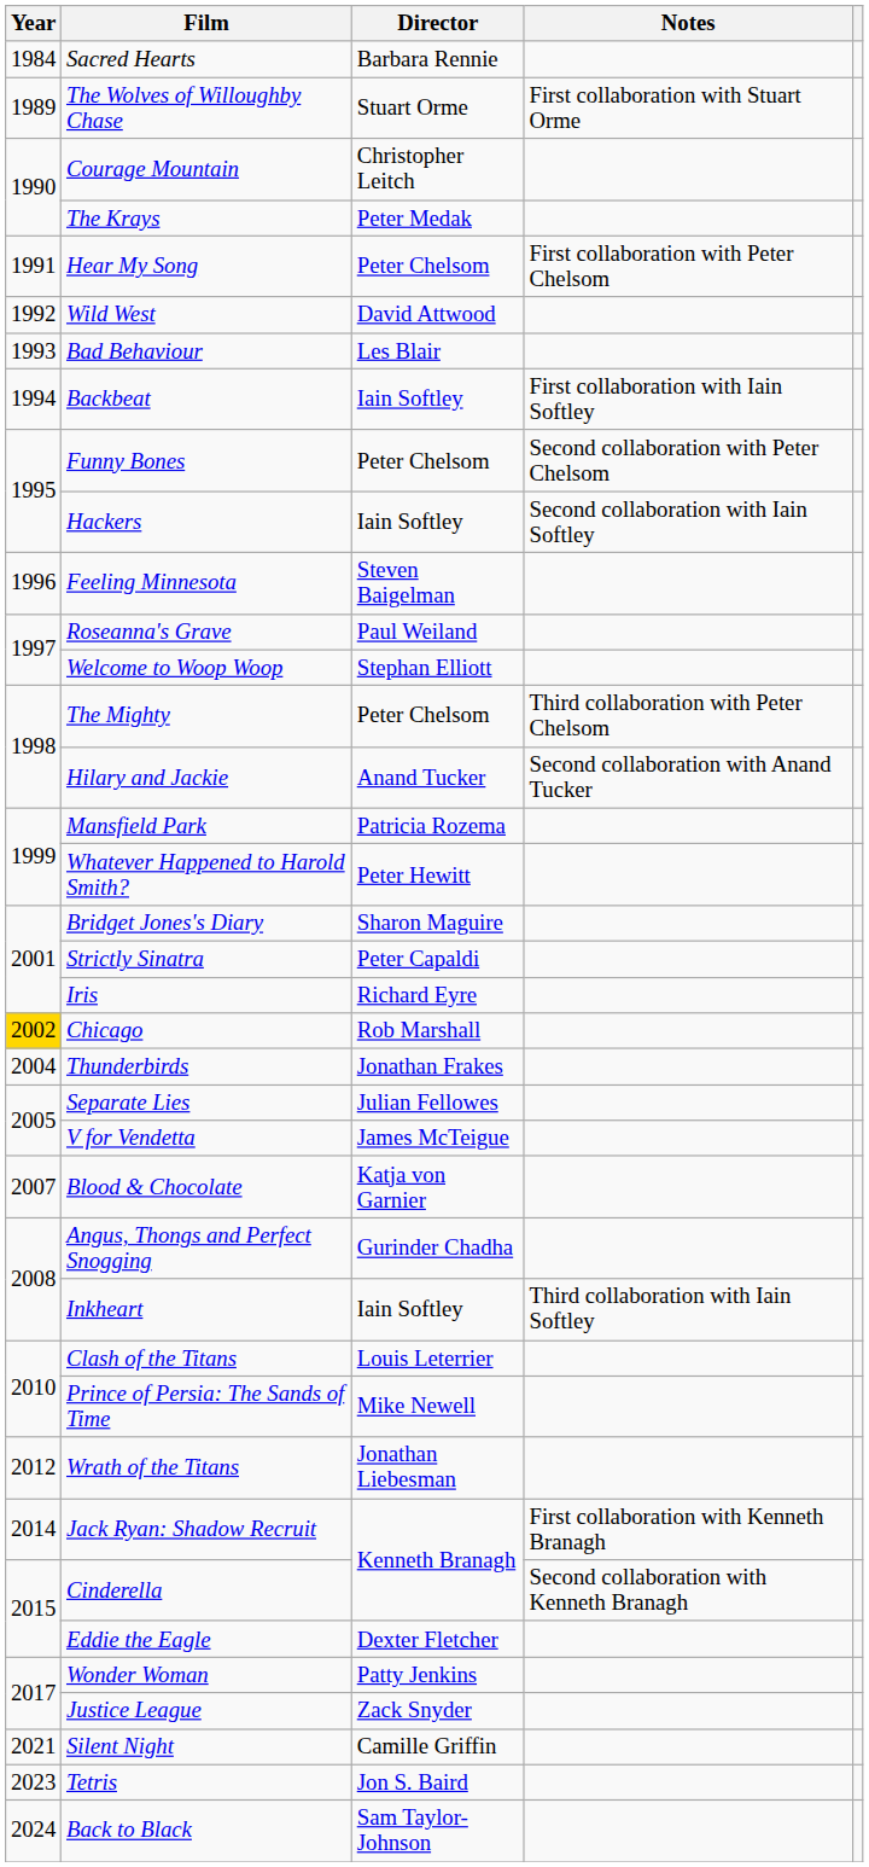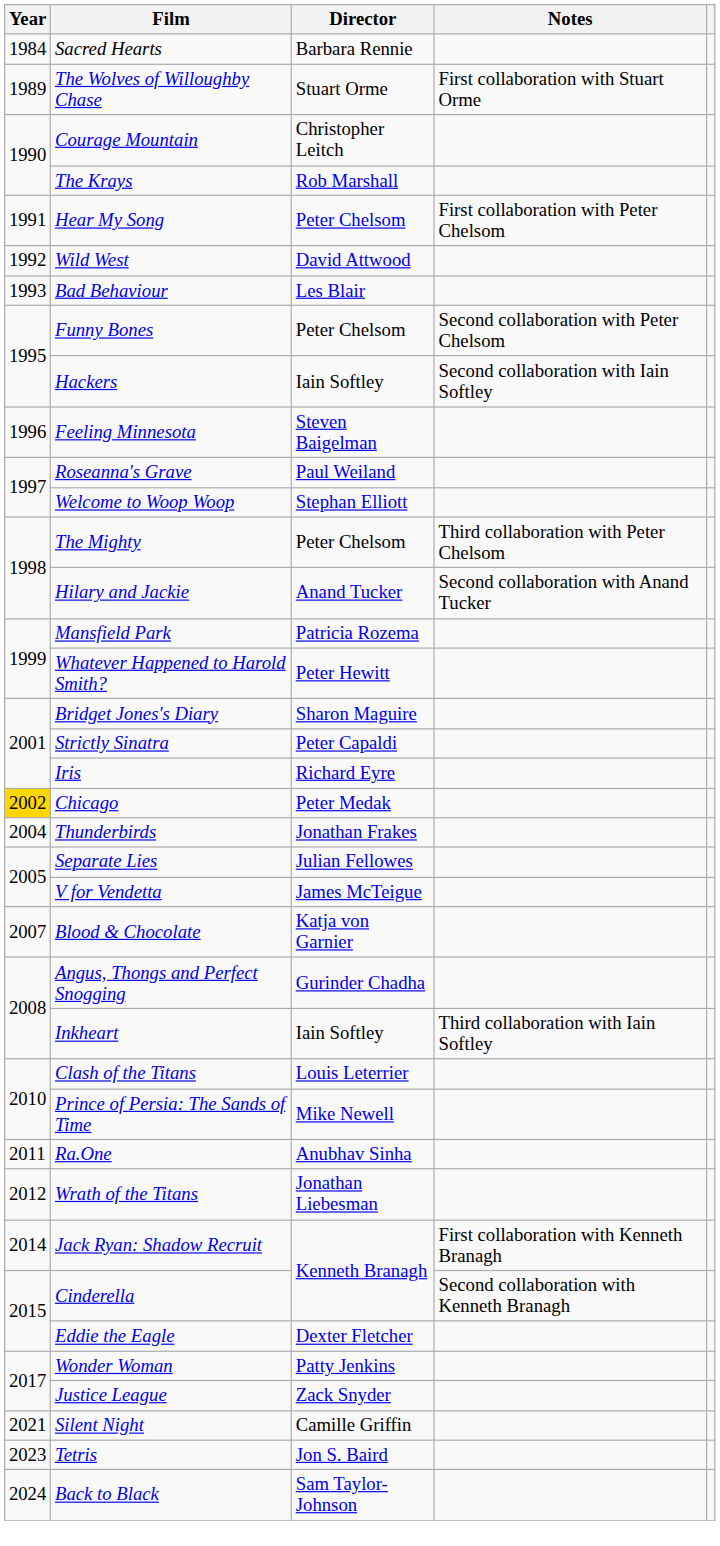The Krays | Director: Peter Medak -> Rob Marshall
- row: 1994 | Backbeat | Iain Softley | First collaboration with Iain Softley
Chicago | Director: Rob Marshall -> Peter Medak
+ row: 2011 | Ra.One | Anubhav Sinha
